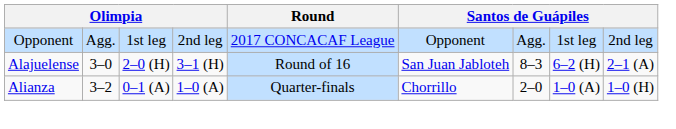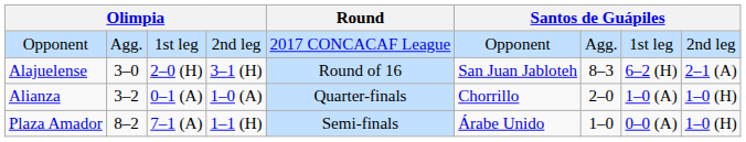+ row: Plaza Amador | 8–2 | 7–1 (A) | 1–1 (H) | Semi-finals | Árabe Unido | 1–0 | 0–0 (A) | 1–0 (H)
